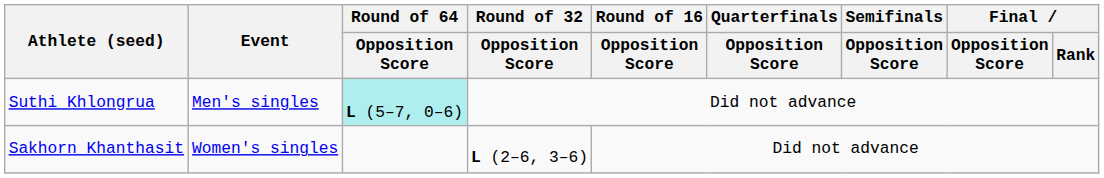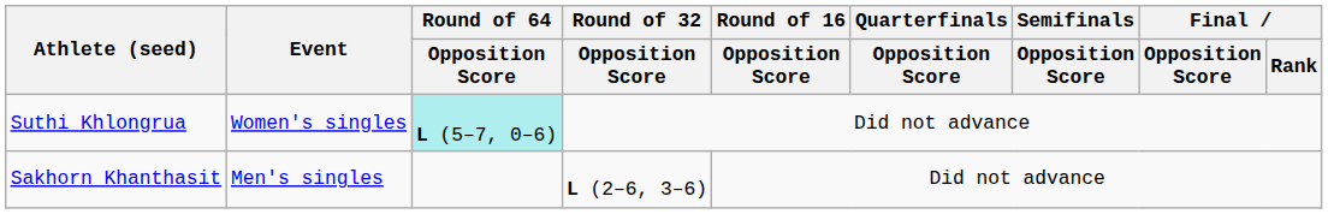Suthi Khlongrua | Event: Men's singles -> Women's singles
Sakhorn Khanthasit | Event: Women's singles -> Men's singles
